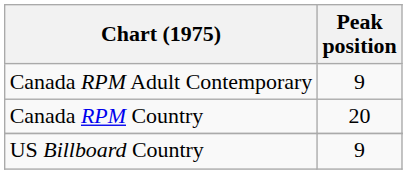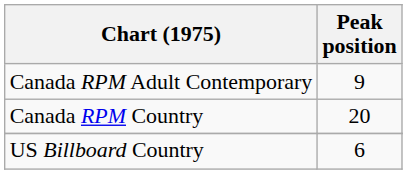US Billboard Country | Peak position: 9 -> 6
